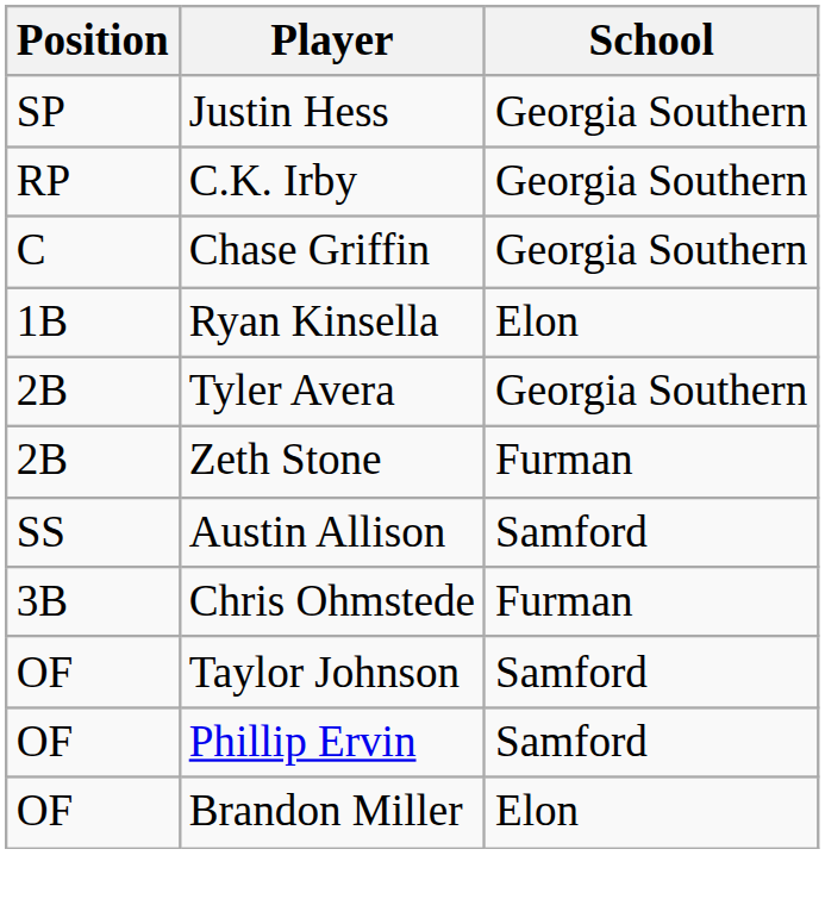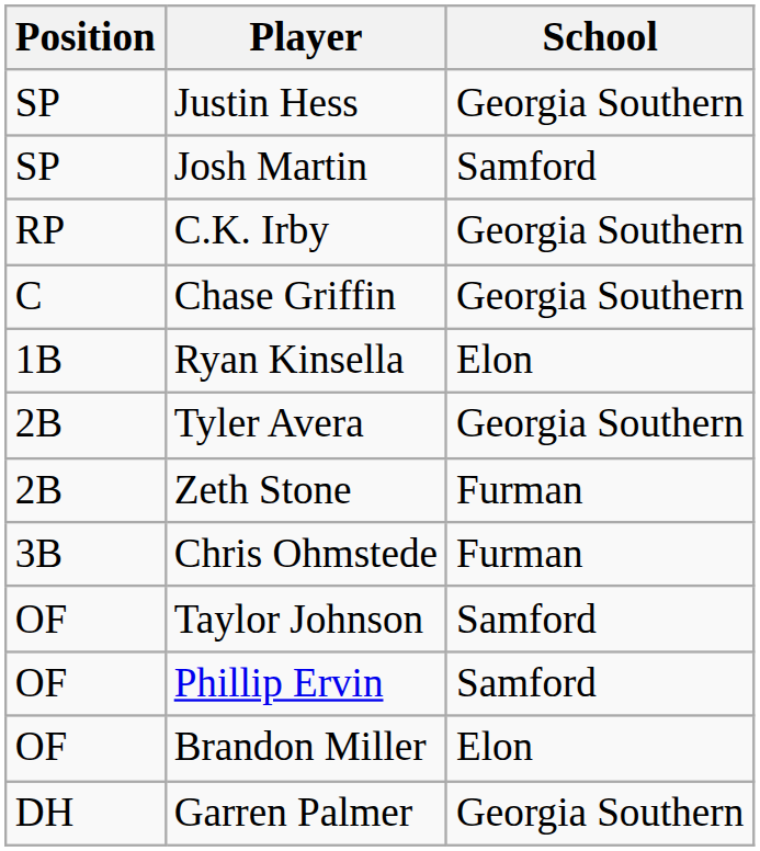+ row: SP | Josh Martin | Samford
- row: SS | Austin Allison | Samford
+ row: DH | Garren Palmer | Georgia Southern
